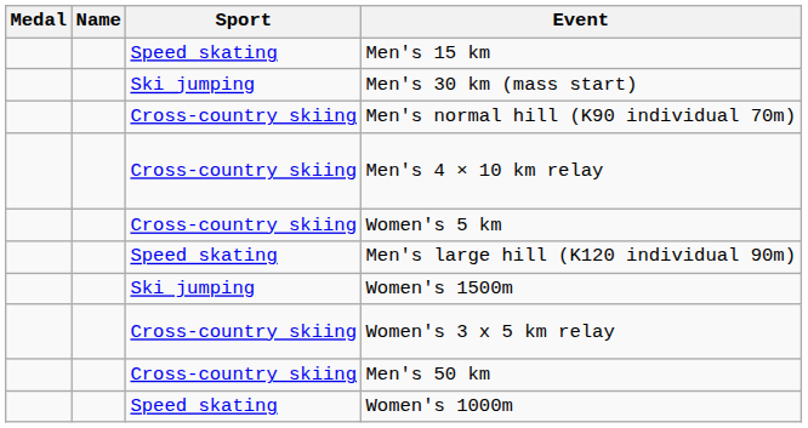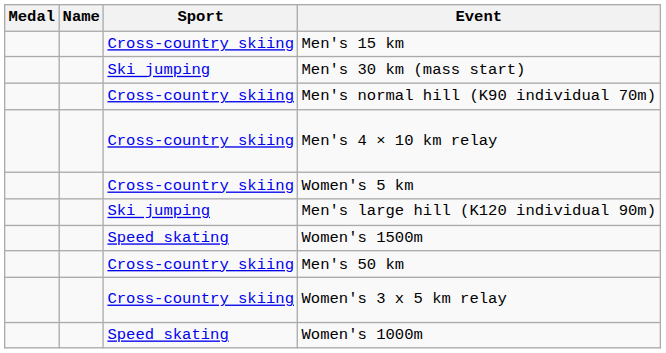Men's 15 km | Sport: Speed skating -> Cross-country skiing
Men's large hill (K120 individual 90m) | Sport: Speed skating -> Ski jumping
Women's 1500m | Sport: Ski jumping -> Speed skating
rows swapped: Men's 50 km <-> Women's 3 x 5 km relay
